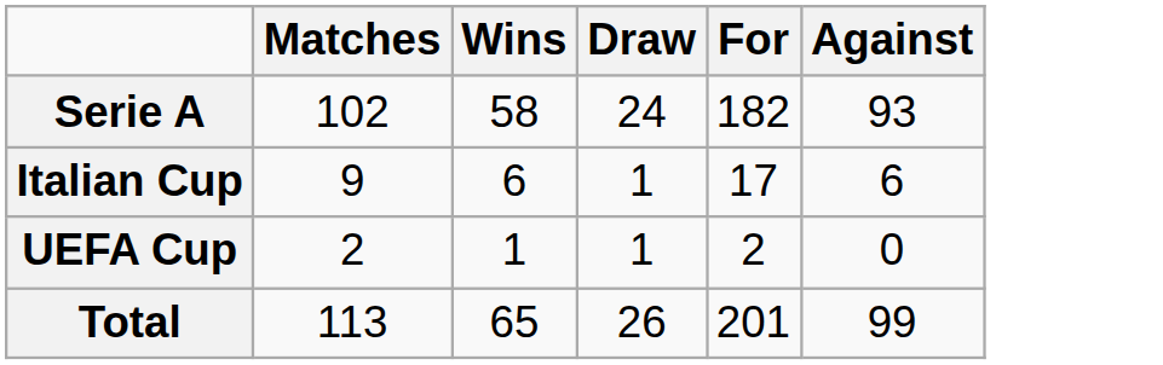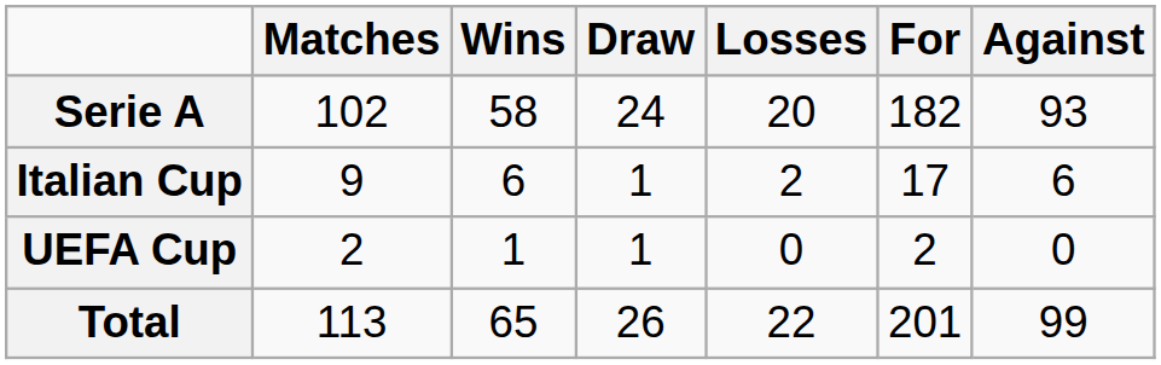+ column: Losses | 20 | 2 | 0 | 22
